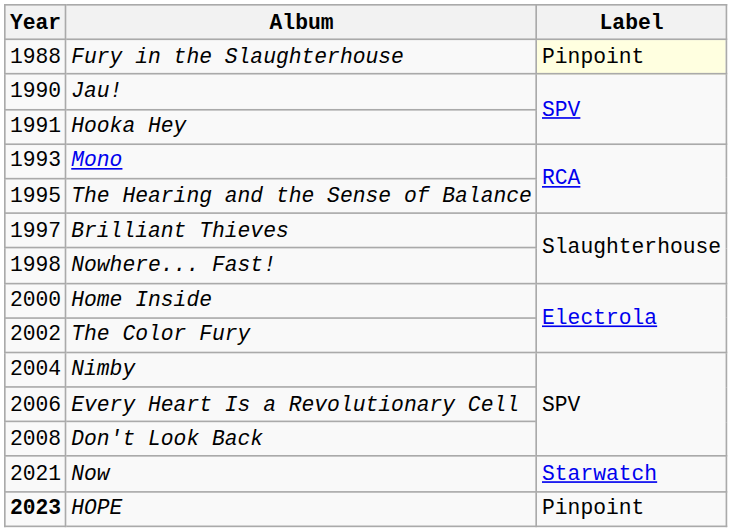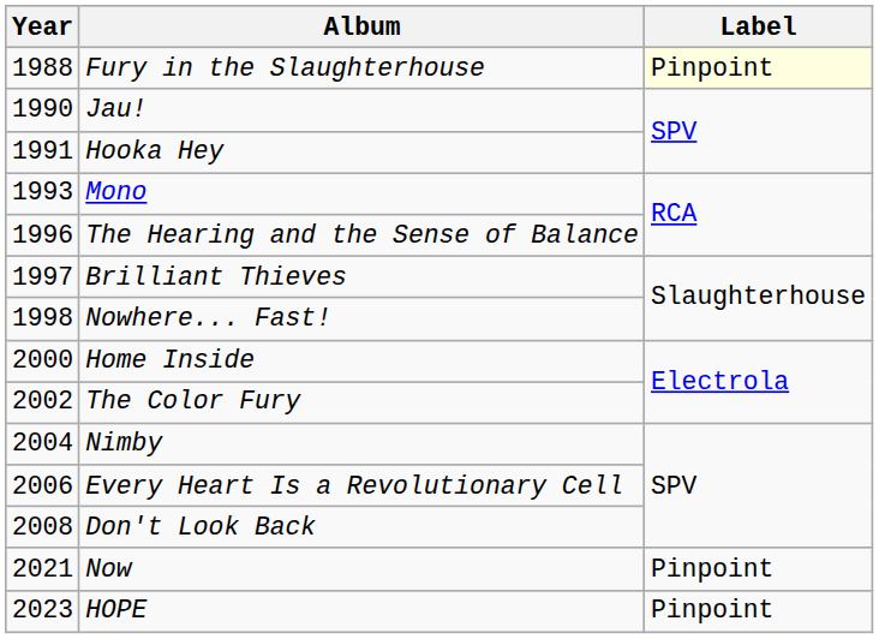The Hearing and the Sense of Balance | Year: 1995 -> 1996
Now | Label: Starwatch -> Pinpoint
HOPE | Year: bold -> normal
